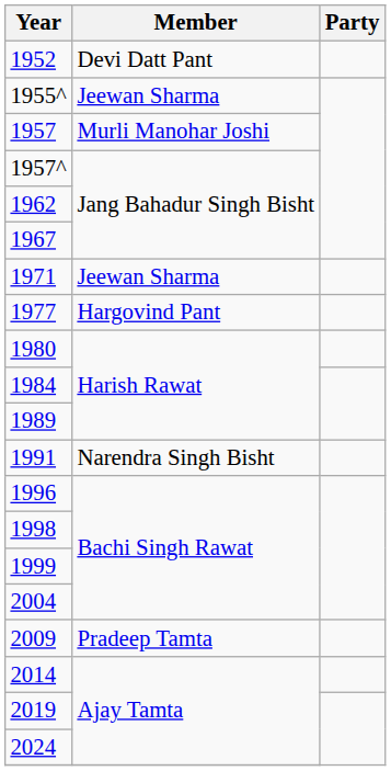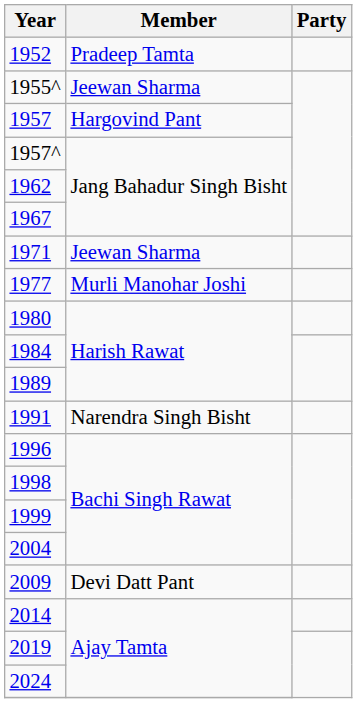1952 | Member: Devi Datt Pant -> Pradeep Tamta
1957 | Member: Murli Manohar Joshi -> Hargovind Pant
1977 | Member: Hargovind Pant -> Murli Manohar Joshi
2009 | Member: Pradeep Tamta -> Devi Datt Pant
